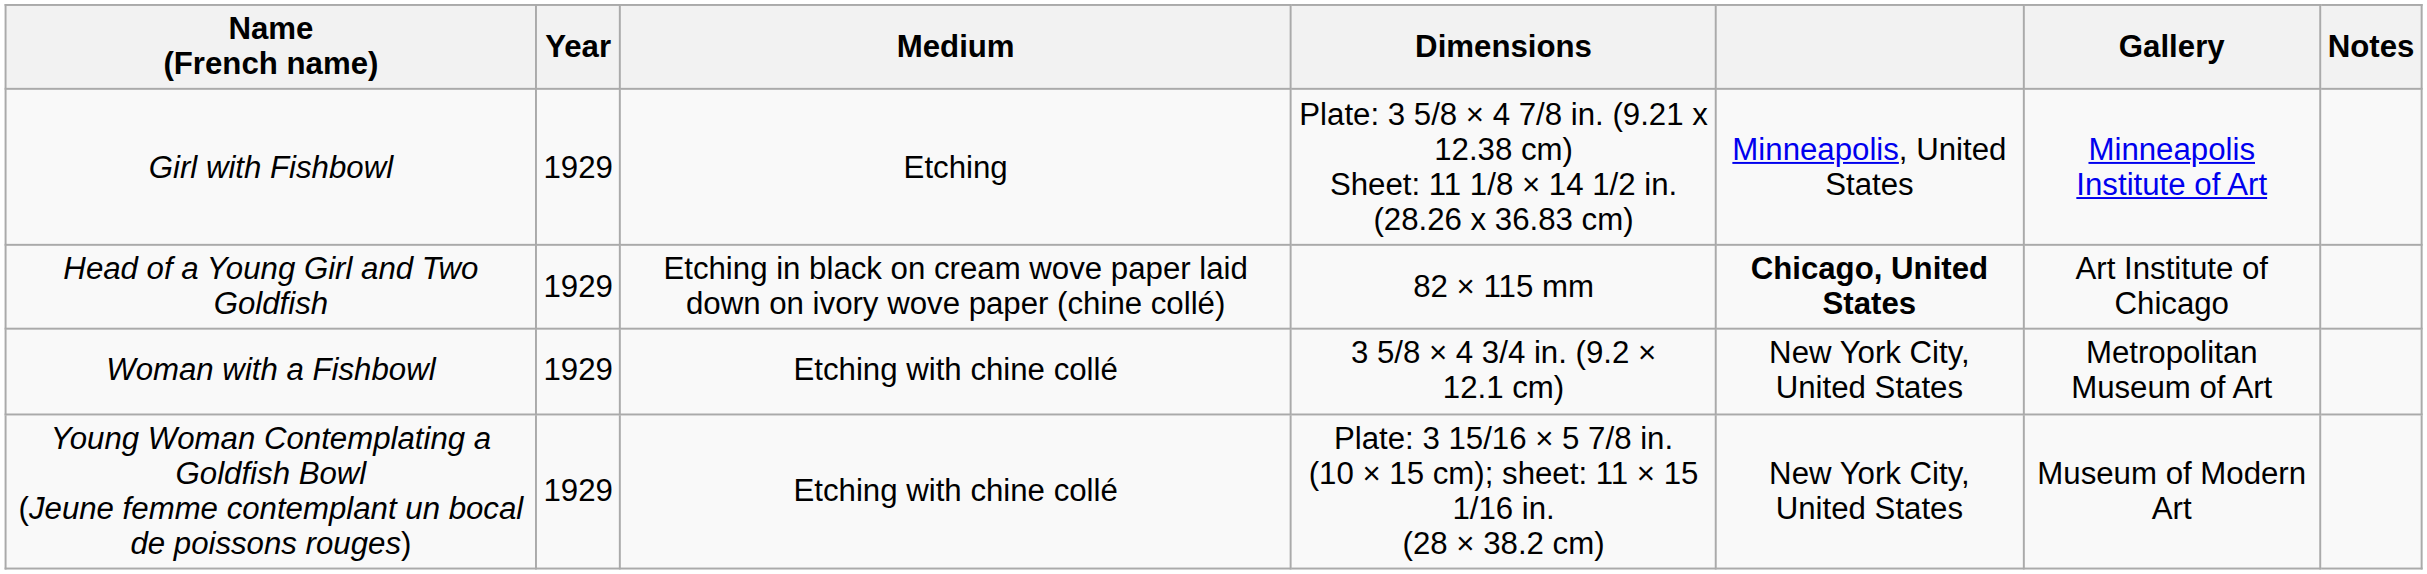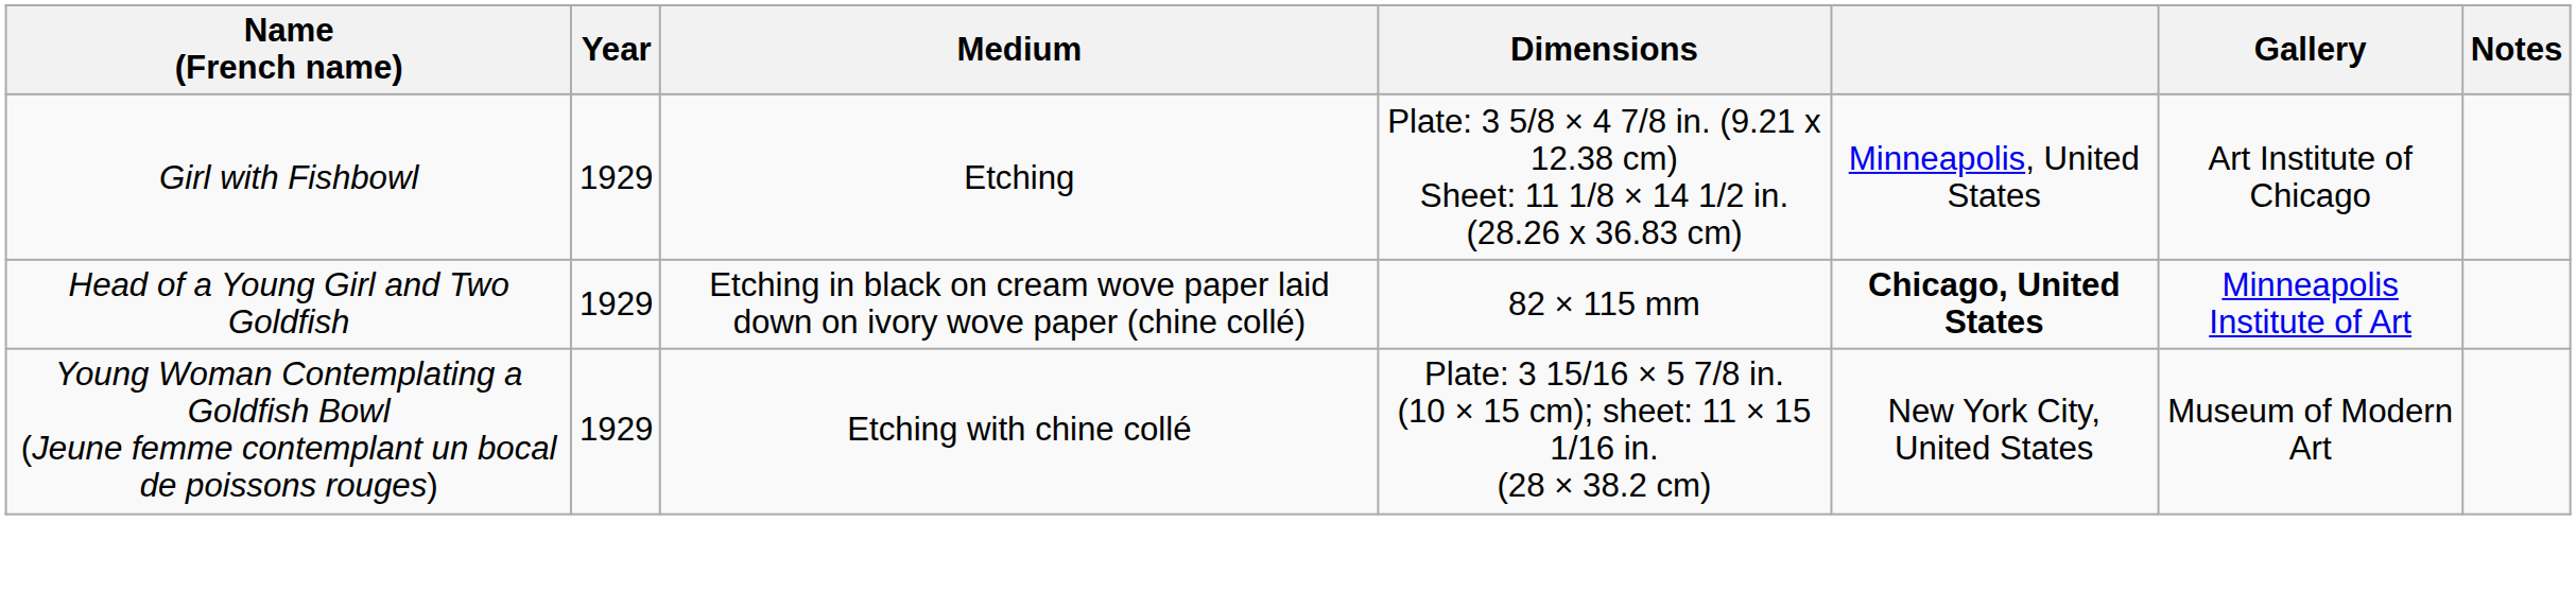Girl with Fishbowl | Gallery: Minneapolis Institute of Art -> Art Institute of Chicago
Head of a Young Girl and Two Goldfish | Gallery: Art Institute of Chicago -> Minneapolis Institute of Art
- row: Woman with a Fishbowl | 1929 | Etching with chine collé | 3 5/8 × 4 3/4 in. (9.2 × 12.1 cm) | New York City, United States | Metropolitan Museum of Art
